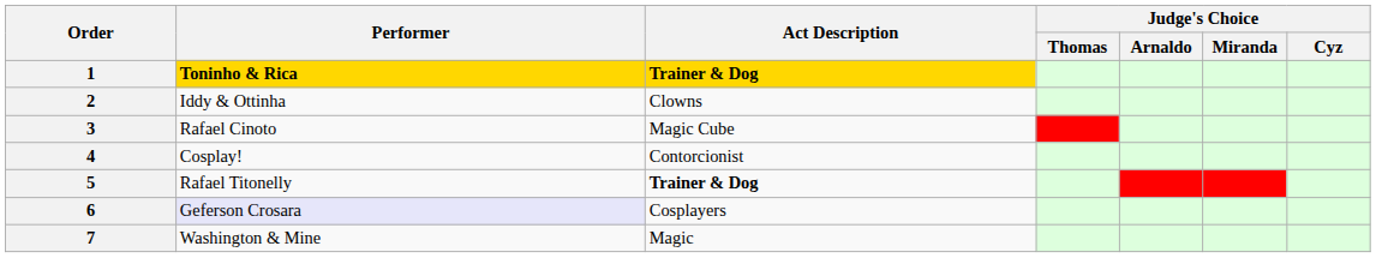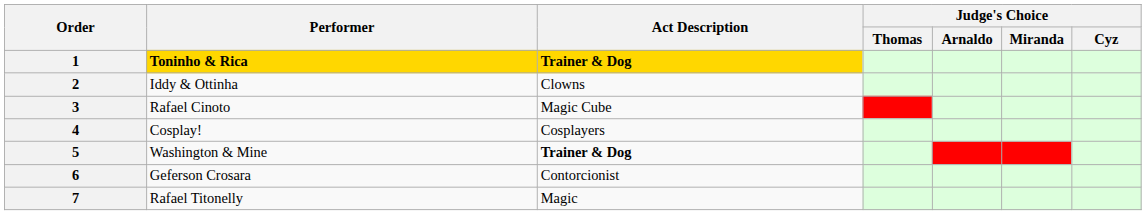4 | Act Description: Contorcionist -> Cosplayers
5 | Performer: Rafael Titonelly -> Washington & Mine
6 | Performer: lavender background -> no background
6 | Act Description: Cosplayers -> Contorcionist
7 | Performer: Washington & Mine -> Rafael Titonelly
